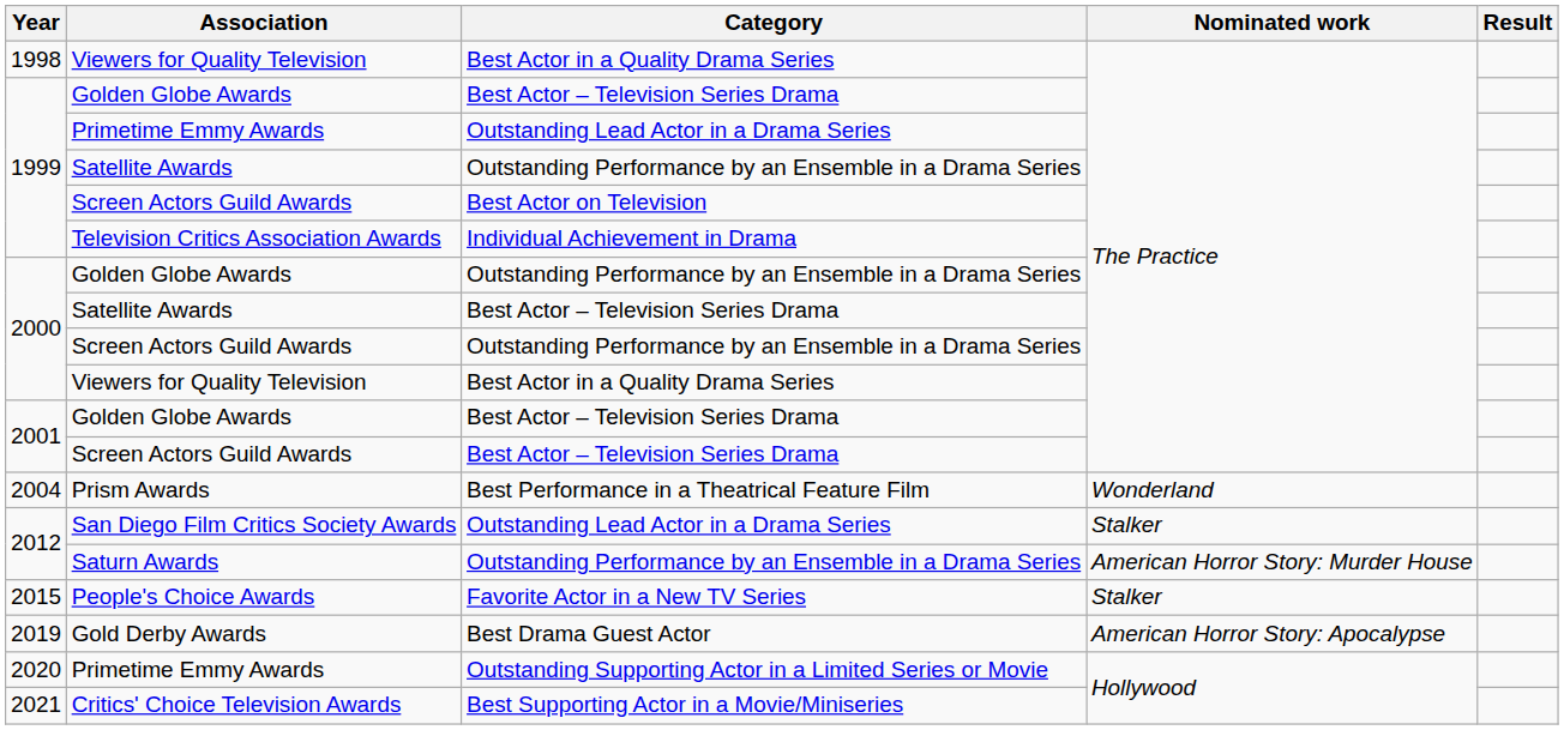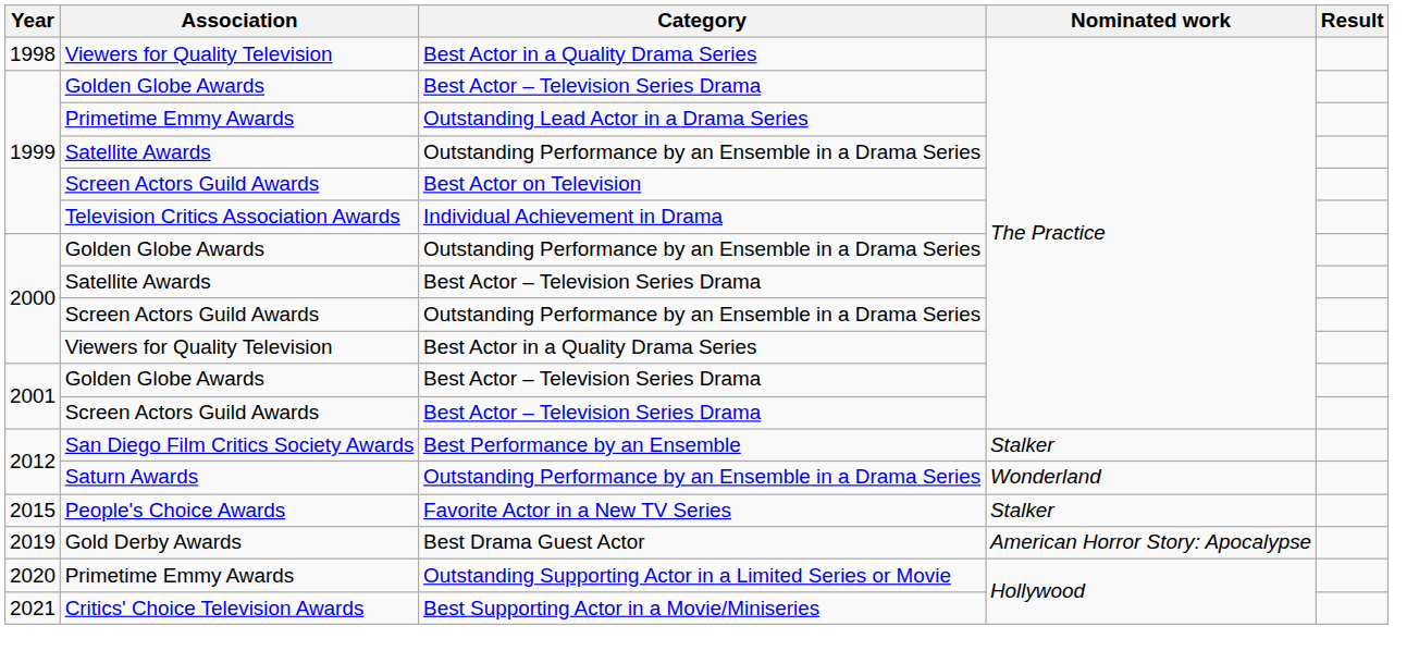- row: 2004 | Prism Awards | Best Performance in a Theatrical Feature Film | Wonderland
San Diego Film Critics Society Awards | Category: Outstanding Lead Actor in a Drama Series -> Best Performance by an Ensemble
Saturn Awards | Nominated work: American Horror Story: Murder House -> Wonderland
